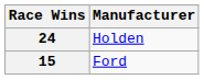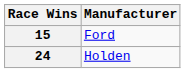rows swapped: 24 <-> 15
